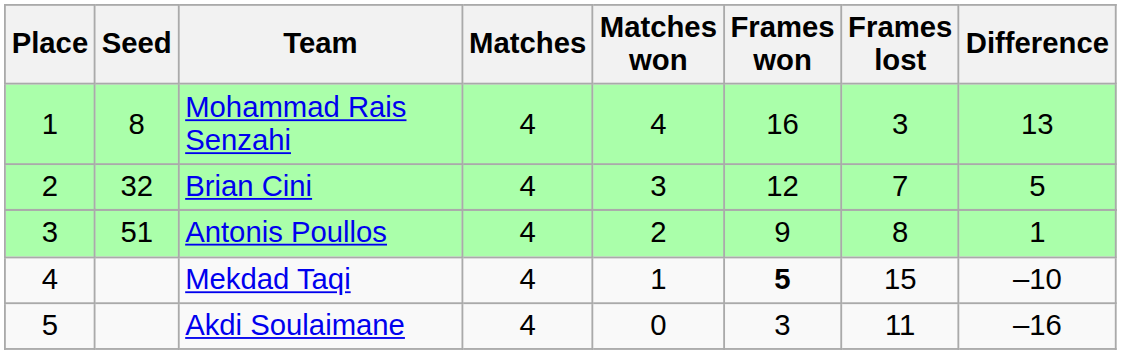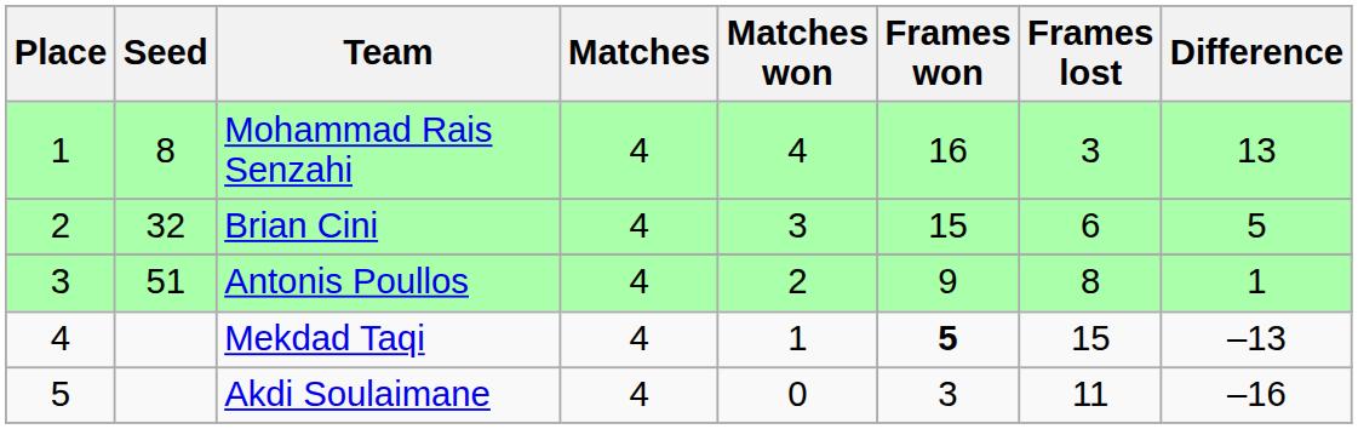Brian Cini | Frames won: 12 -> 15
Brian Cini | Frames lost: 7 -> 6
Mekdad Taqi | Difference: –10 -> –13
